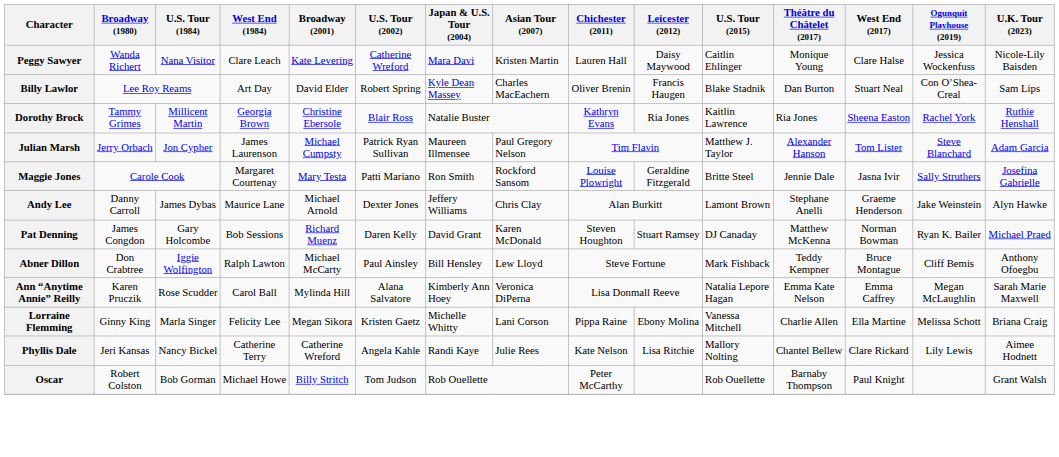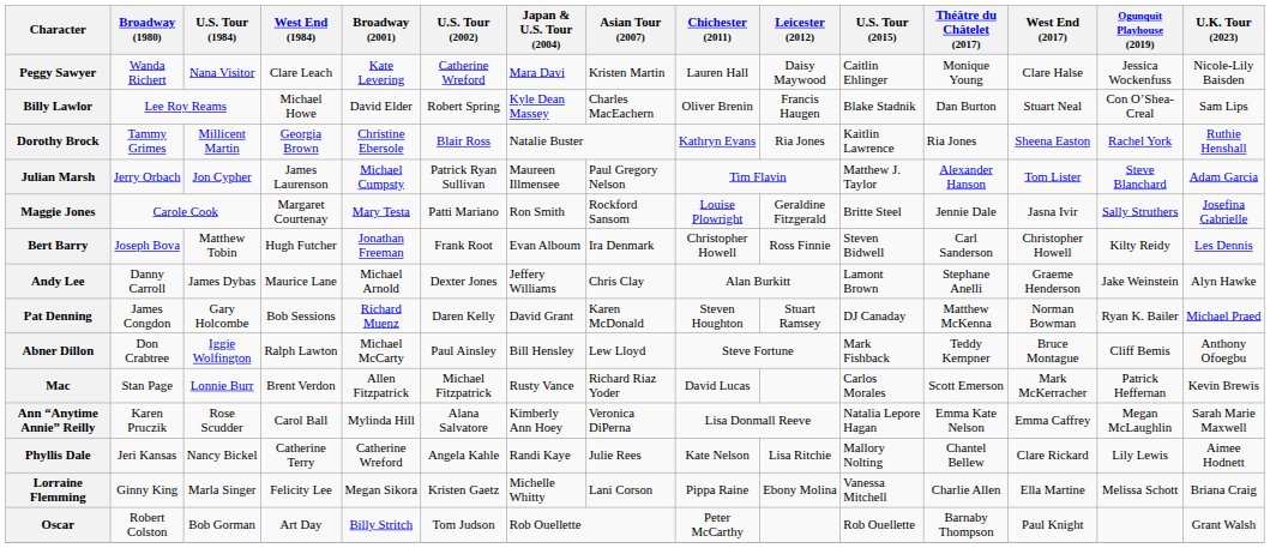Billy Lawlor | West End (1984): Art Day -> Michael Howe
+ row: Bert Barry | Joseph Bova | Matthew Tobin | Hugh Futcher | Jonathan Freeman | Frank Root | Evan Alboum | Ira Denmark | Christopher Howell | Ross Finnie | Steven Bidwell | Carl Sanderson | Christopher Howell | Kilty Reidy | Les Dennis
+ row: Mac | Stan Page | Lonnie Burr | Brent Verdon | Allen Fitzpatrick | Michael Fitzpatrick | Rusty Vance | Richard Riaz Yoder | David Lucas | Carlos Morales | Scott Emerson | Mark McKerracher | Patrick Heffernan | Kevin Brewis
rows swapped: Lorraine Flemming <-> Phyllis Dale
Oscar | West End (1984): Michael Howe -> Art Day
